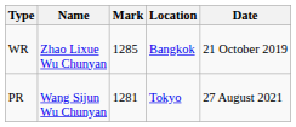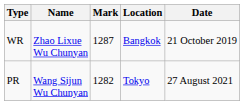WR | Mark: 1285 -> 1287
PR | Mark: 1281 -> 1282
